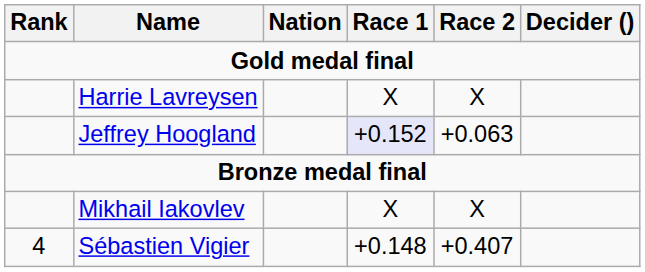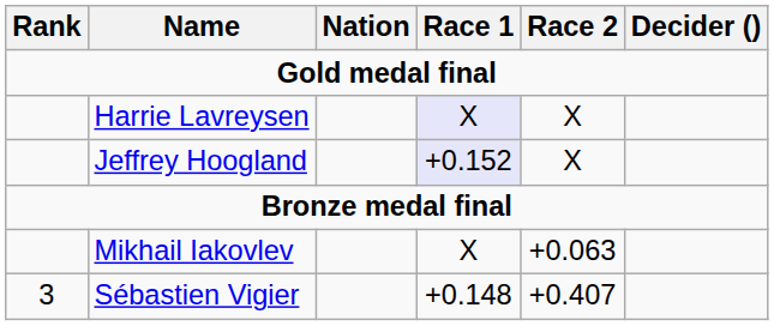Harrie Lavreysen | Race 1: no background -> lavender background
Jeffrey Hoogland | Race 2: +0.063 -> X
Mikhail Iakovlev | Race 2: X -> +0.063
Sébastien Vigier | Rank: 4 -> 3
